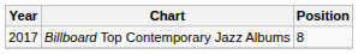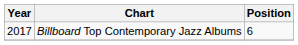Billboard Top Contemporary Jazz Albums | Position: 8 -> 6
